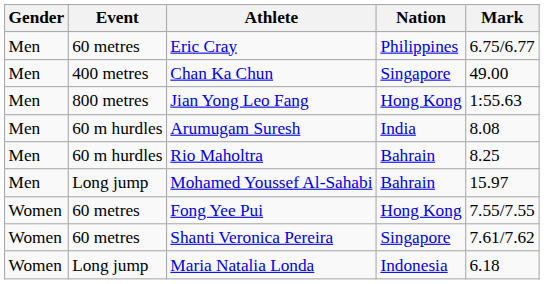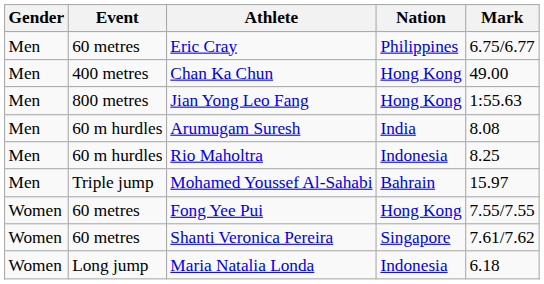Chan Ka Chun | Nation: Singapore -> Hong Kong
Rio Maholtra | Nation: Bahrain -> Indonesia
Mohamed Youssef Al-Sahabi | Event: Long jump -> Triple jump
